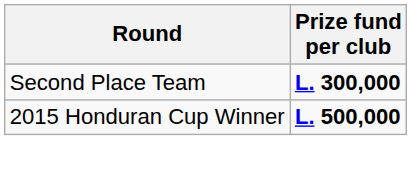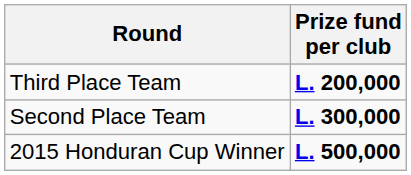+ row: Third Place Team | L. 200,000
